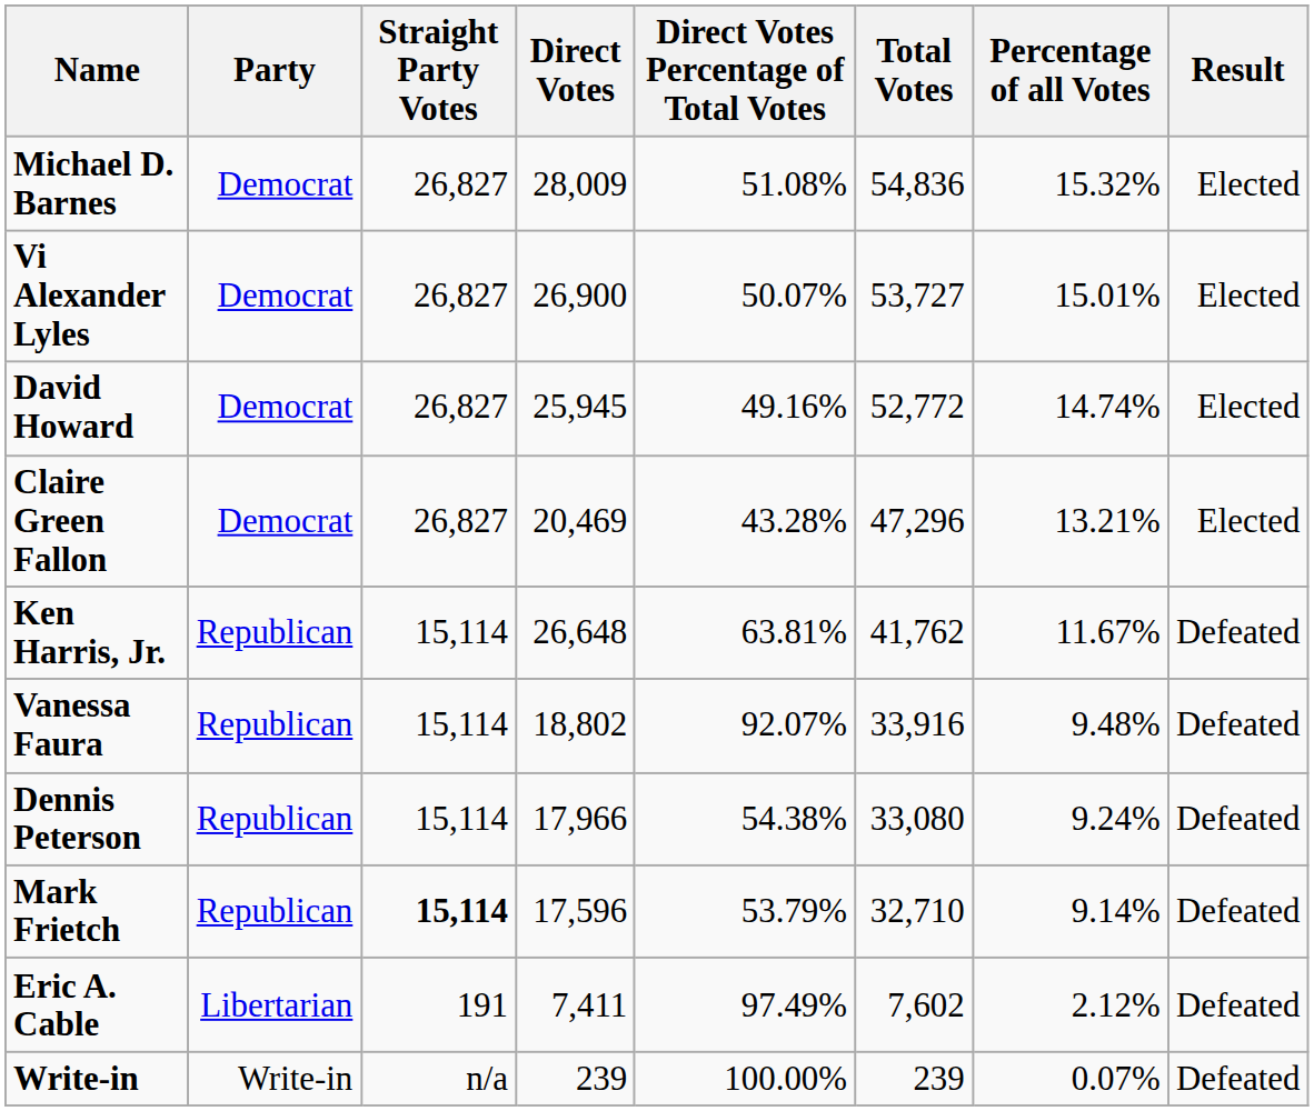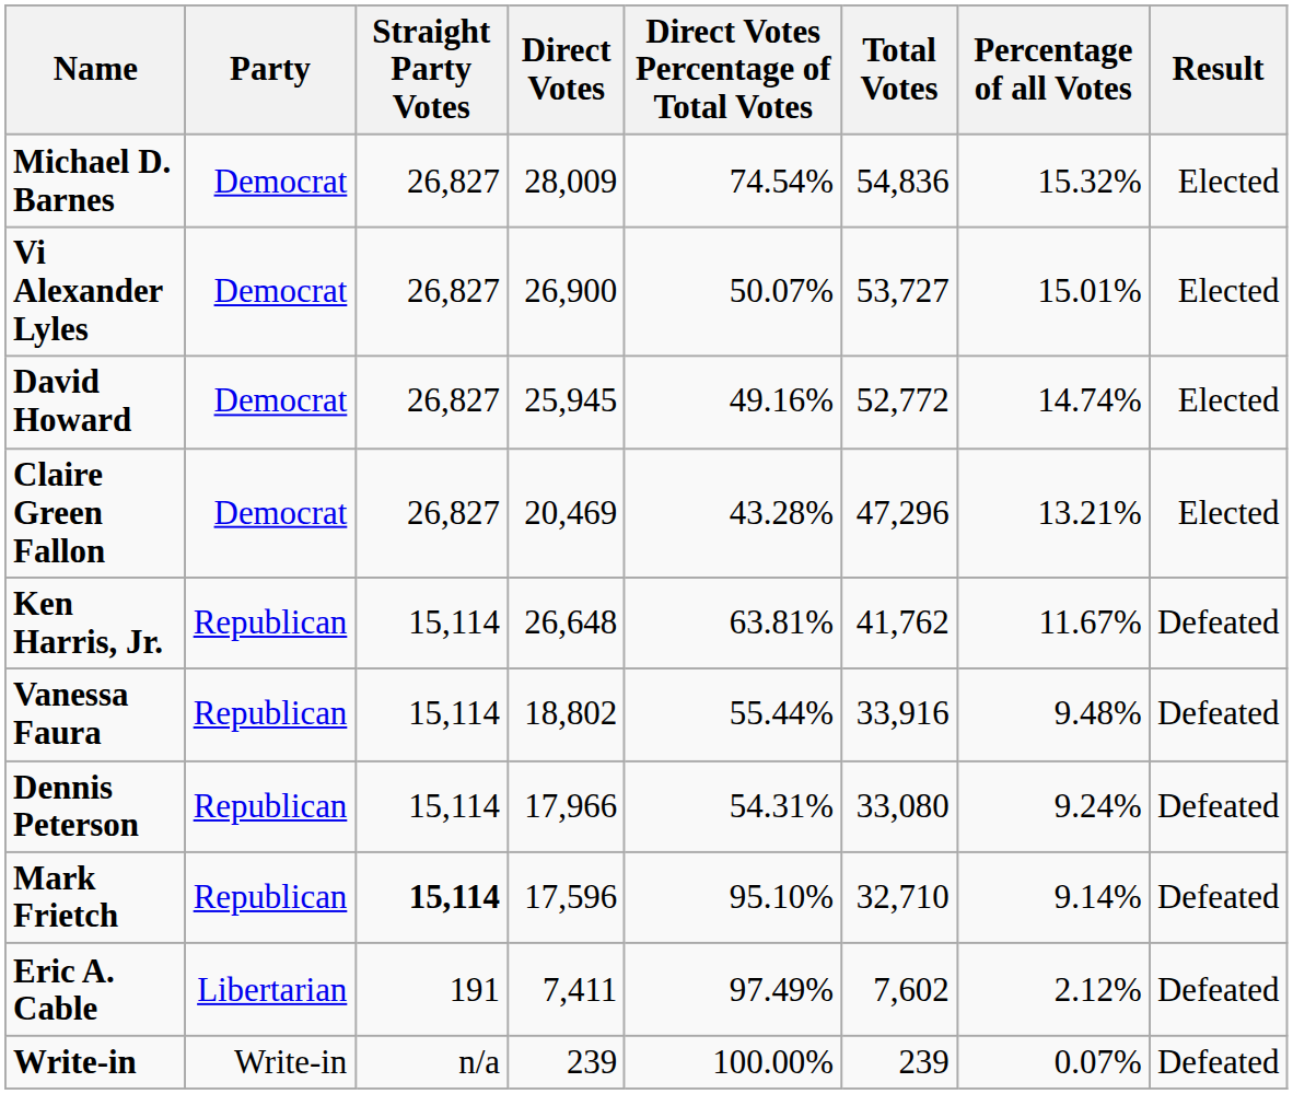Michael D. Barnes | Direct Votes Percentage of Total Votes: 51.08% -> 74.54%
Vanessa Faura | Direct Votes Percentage of Total Votes: 92.07% -> 55.44%
Dennis Peterson | Direct Votes Percentage of Total Votes: 54.38% -> 54.31%
Mark Frietch | Direct Votes Percentage of Total Votes: 53.79% -> 95.10%
